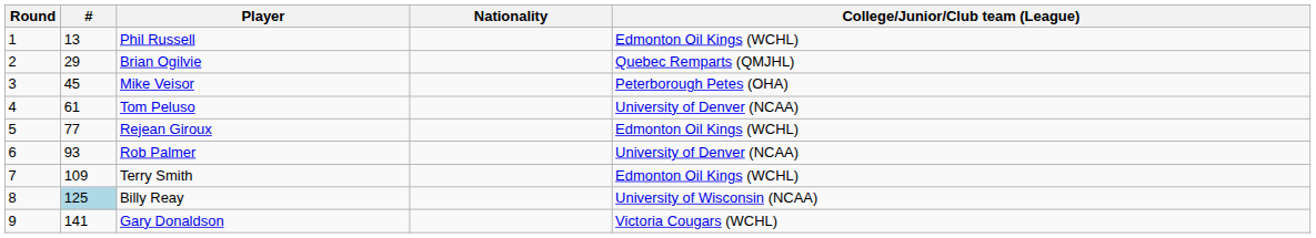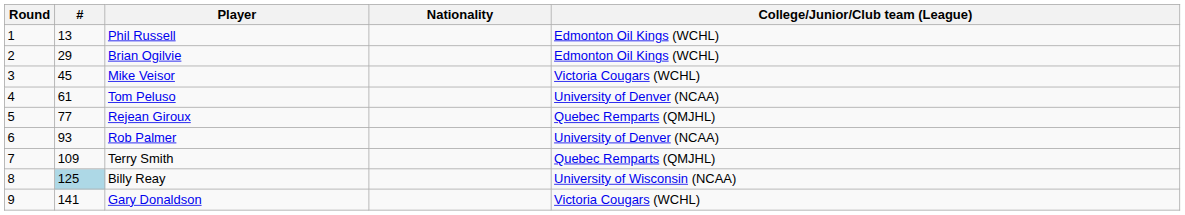Brian Ogilvie | College/Junior/Club team (League): Quebec Remparts (QMJHL) -> Edmonton Oil Kings (WCHL)
Mike Veisor | College/Junior/Club team (League): Peterborough Petes (OHA) -> Victoria Cougars (WCHL)
Rejean Giroux | College/Junior/Club team (League): Edmonton Oil Kings (WCHL) -> Quebec Remparts (QMJHL)
Terry Smith | College/Junior/Club team (League): Edmonton Oil Kings (WCHL) -> Quebec Remparts (QMJHL)
